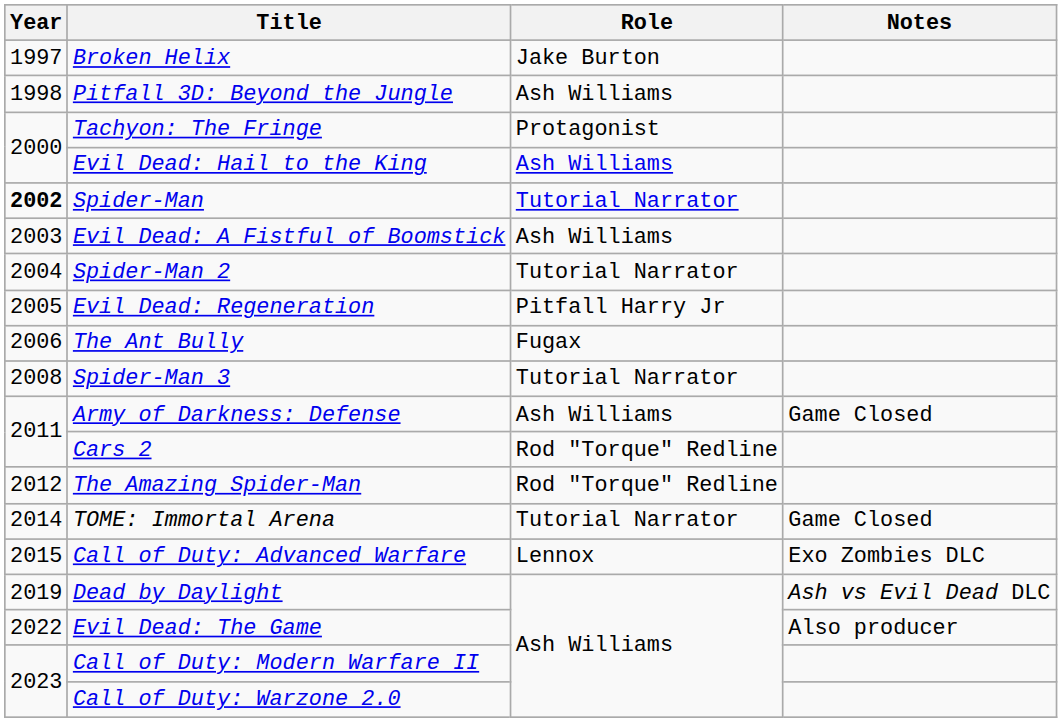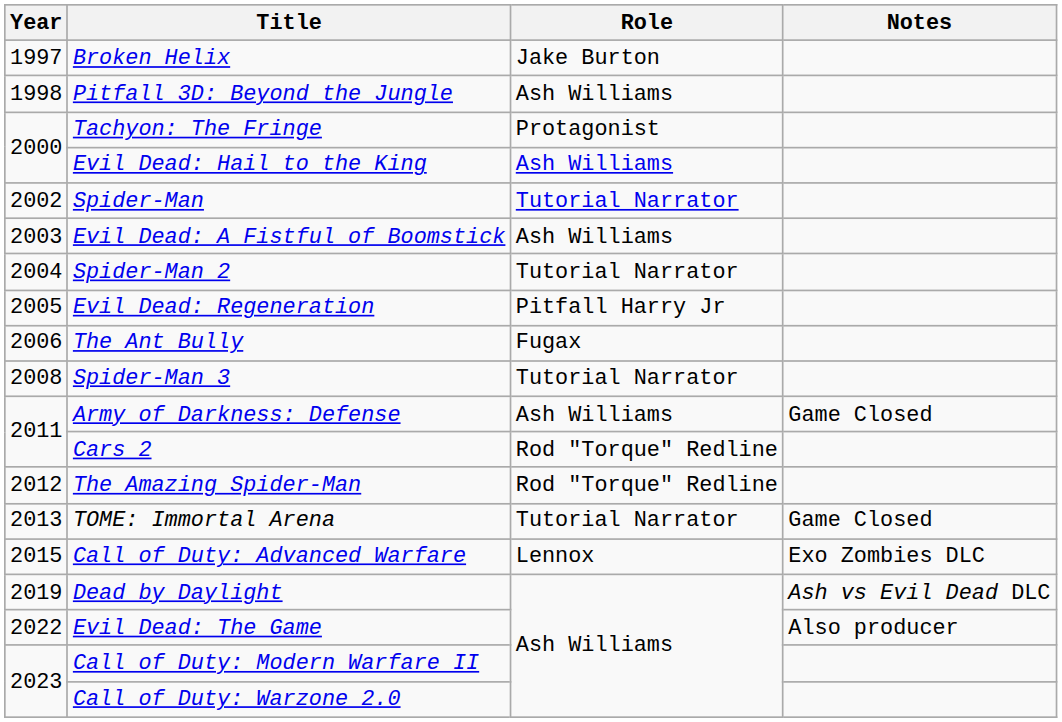Spider-Man | Year: bold -> normal
TOME: Immortal Arena | Year: 2014 -> 2013
